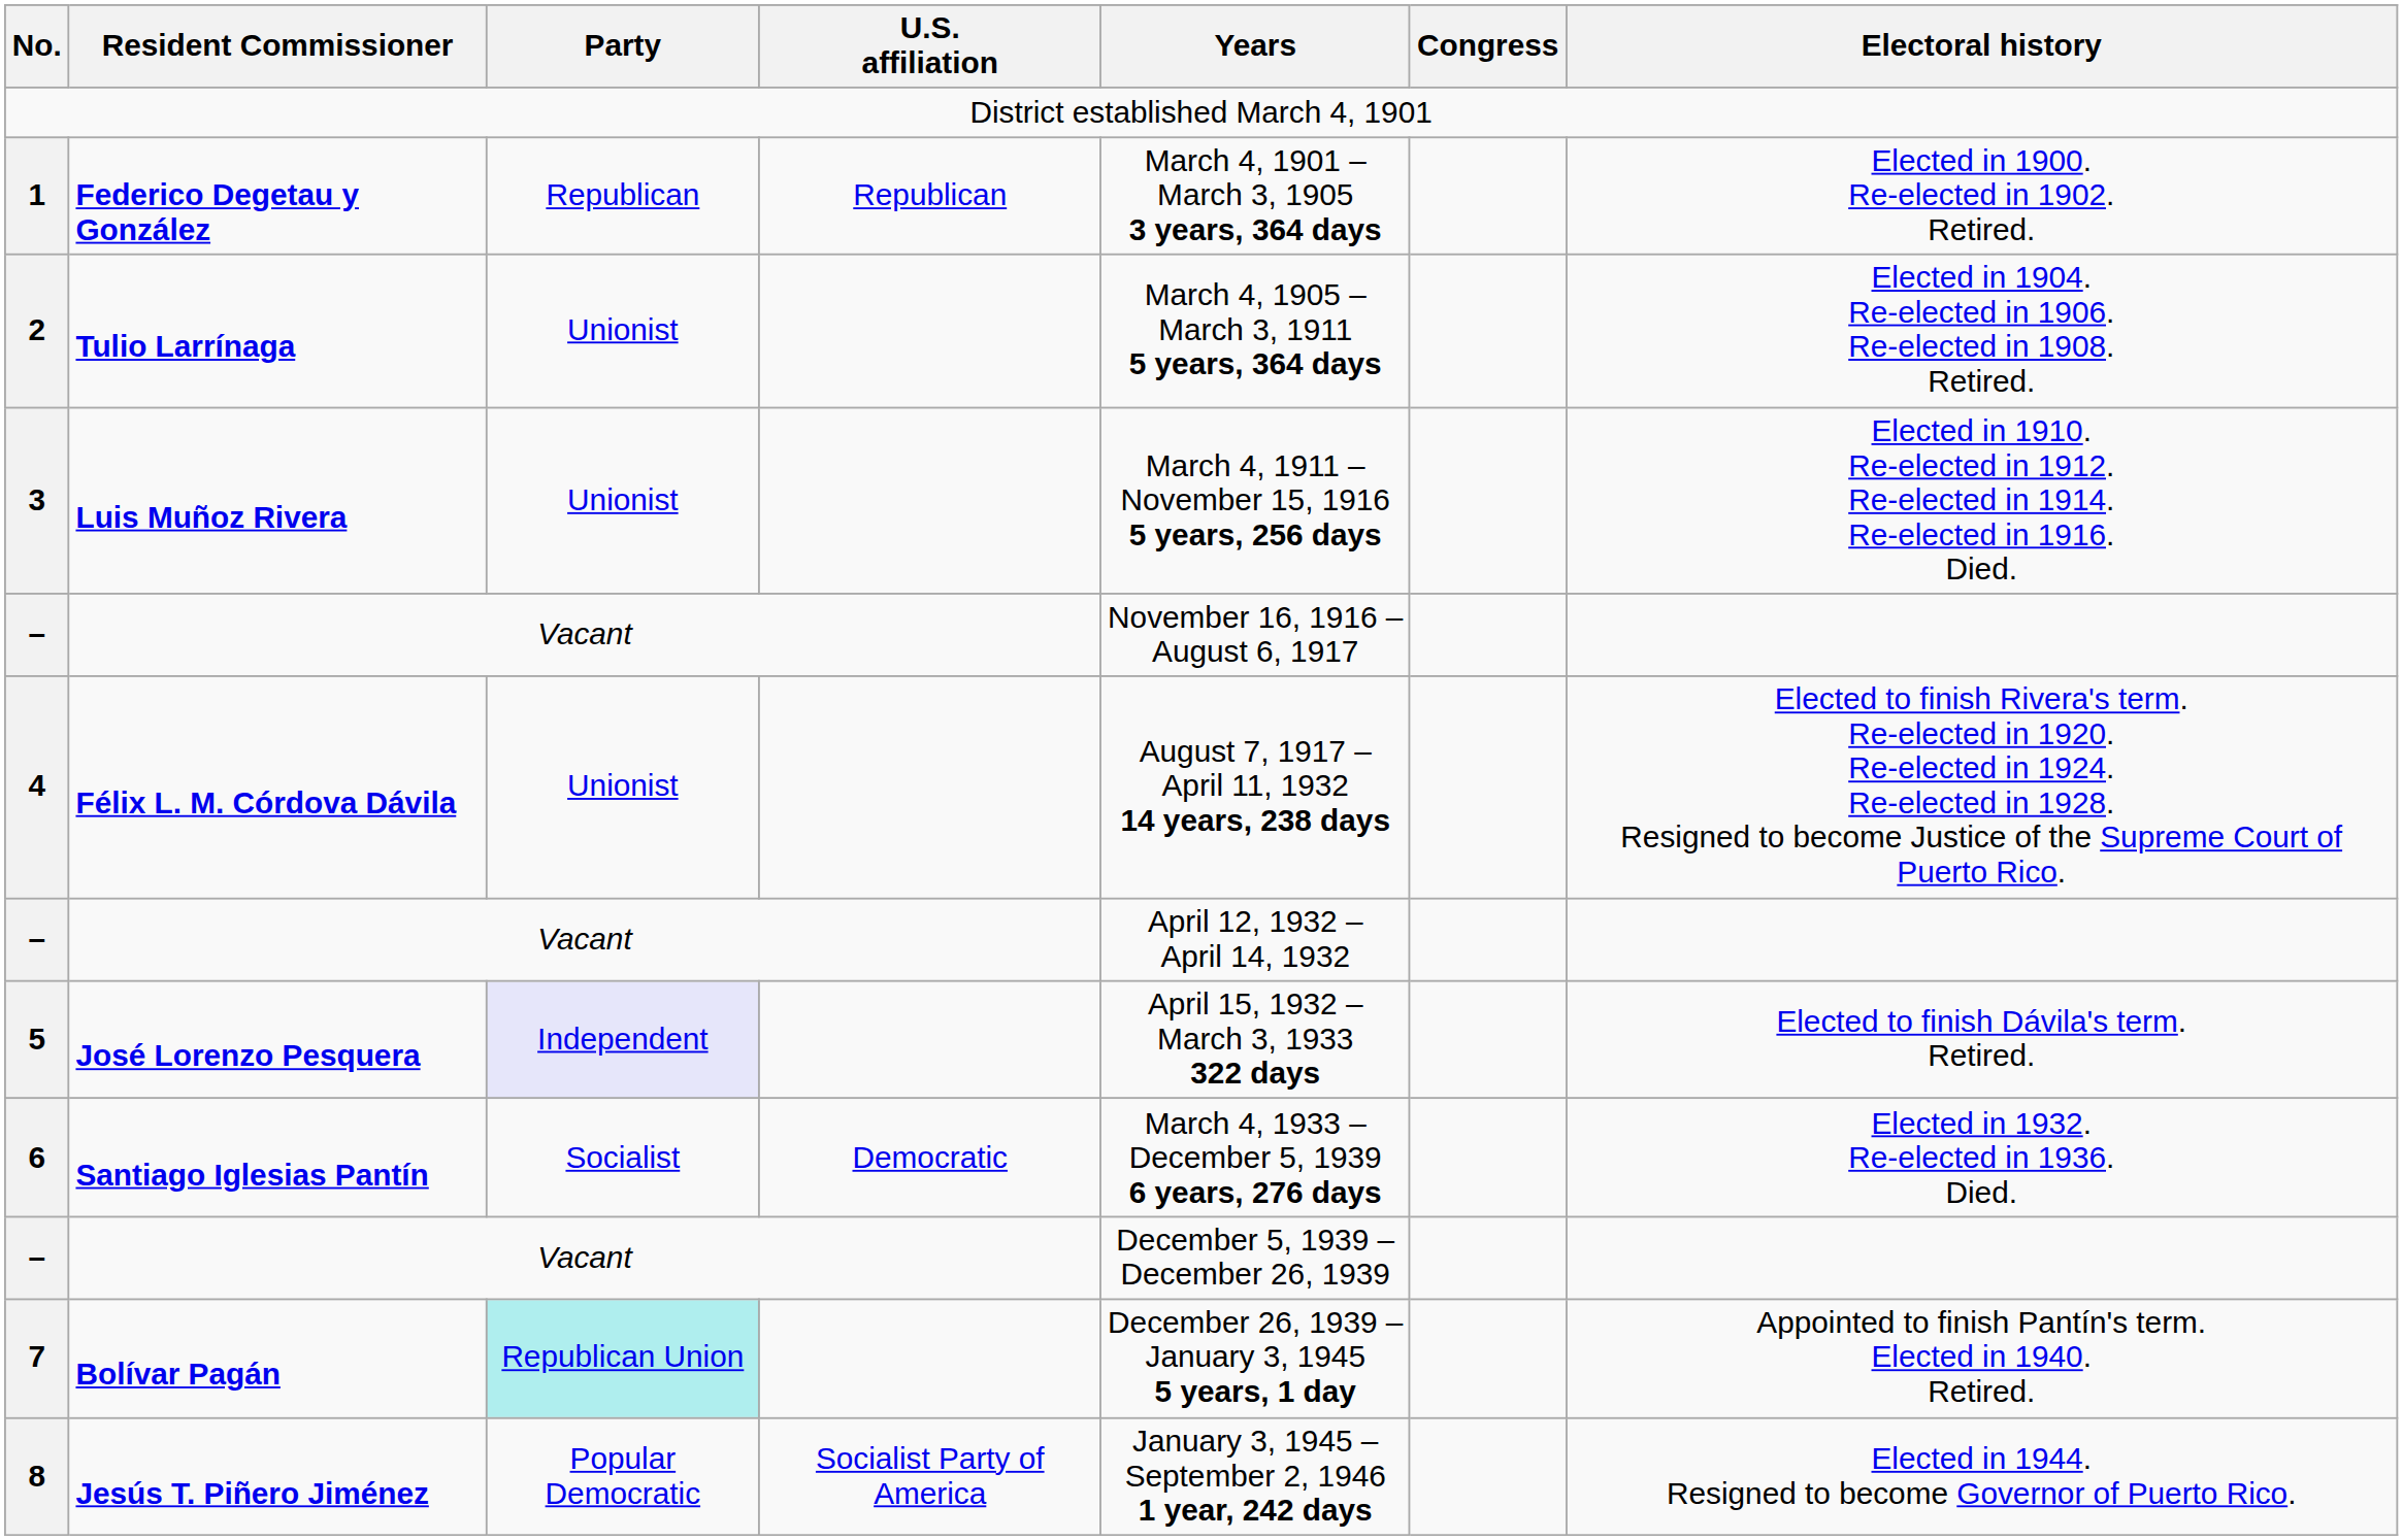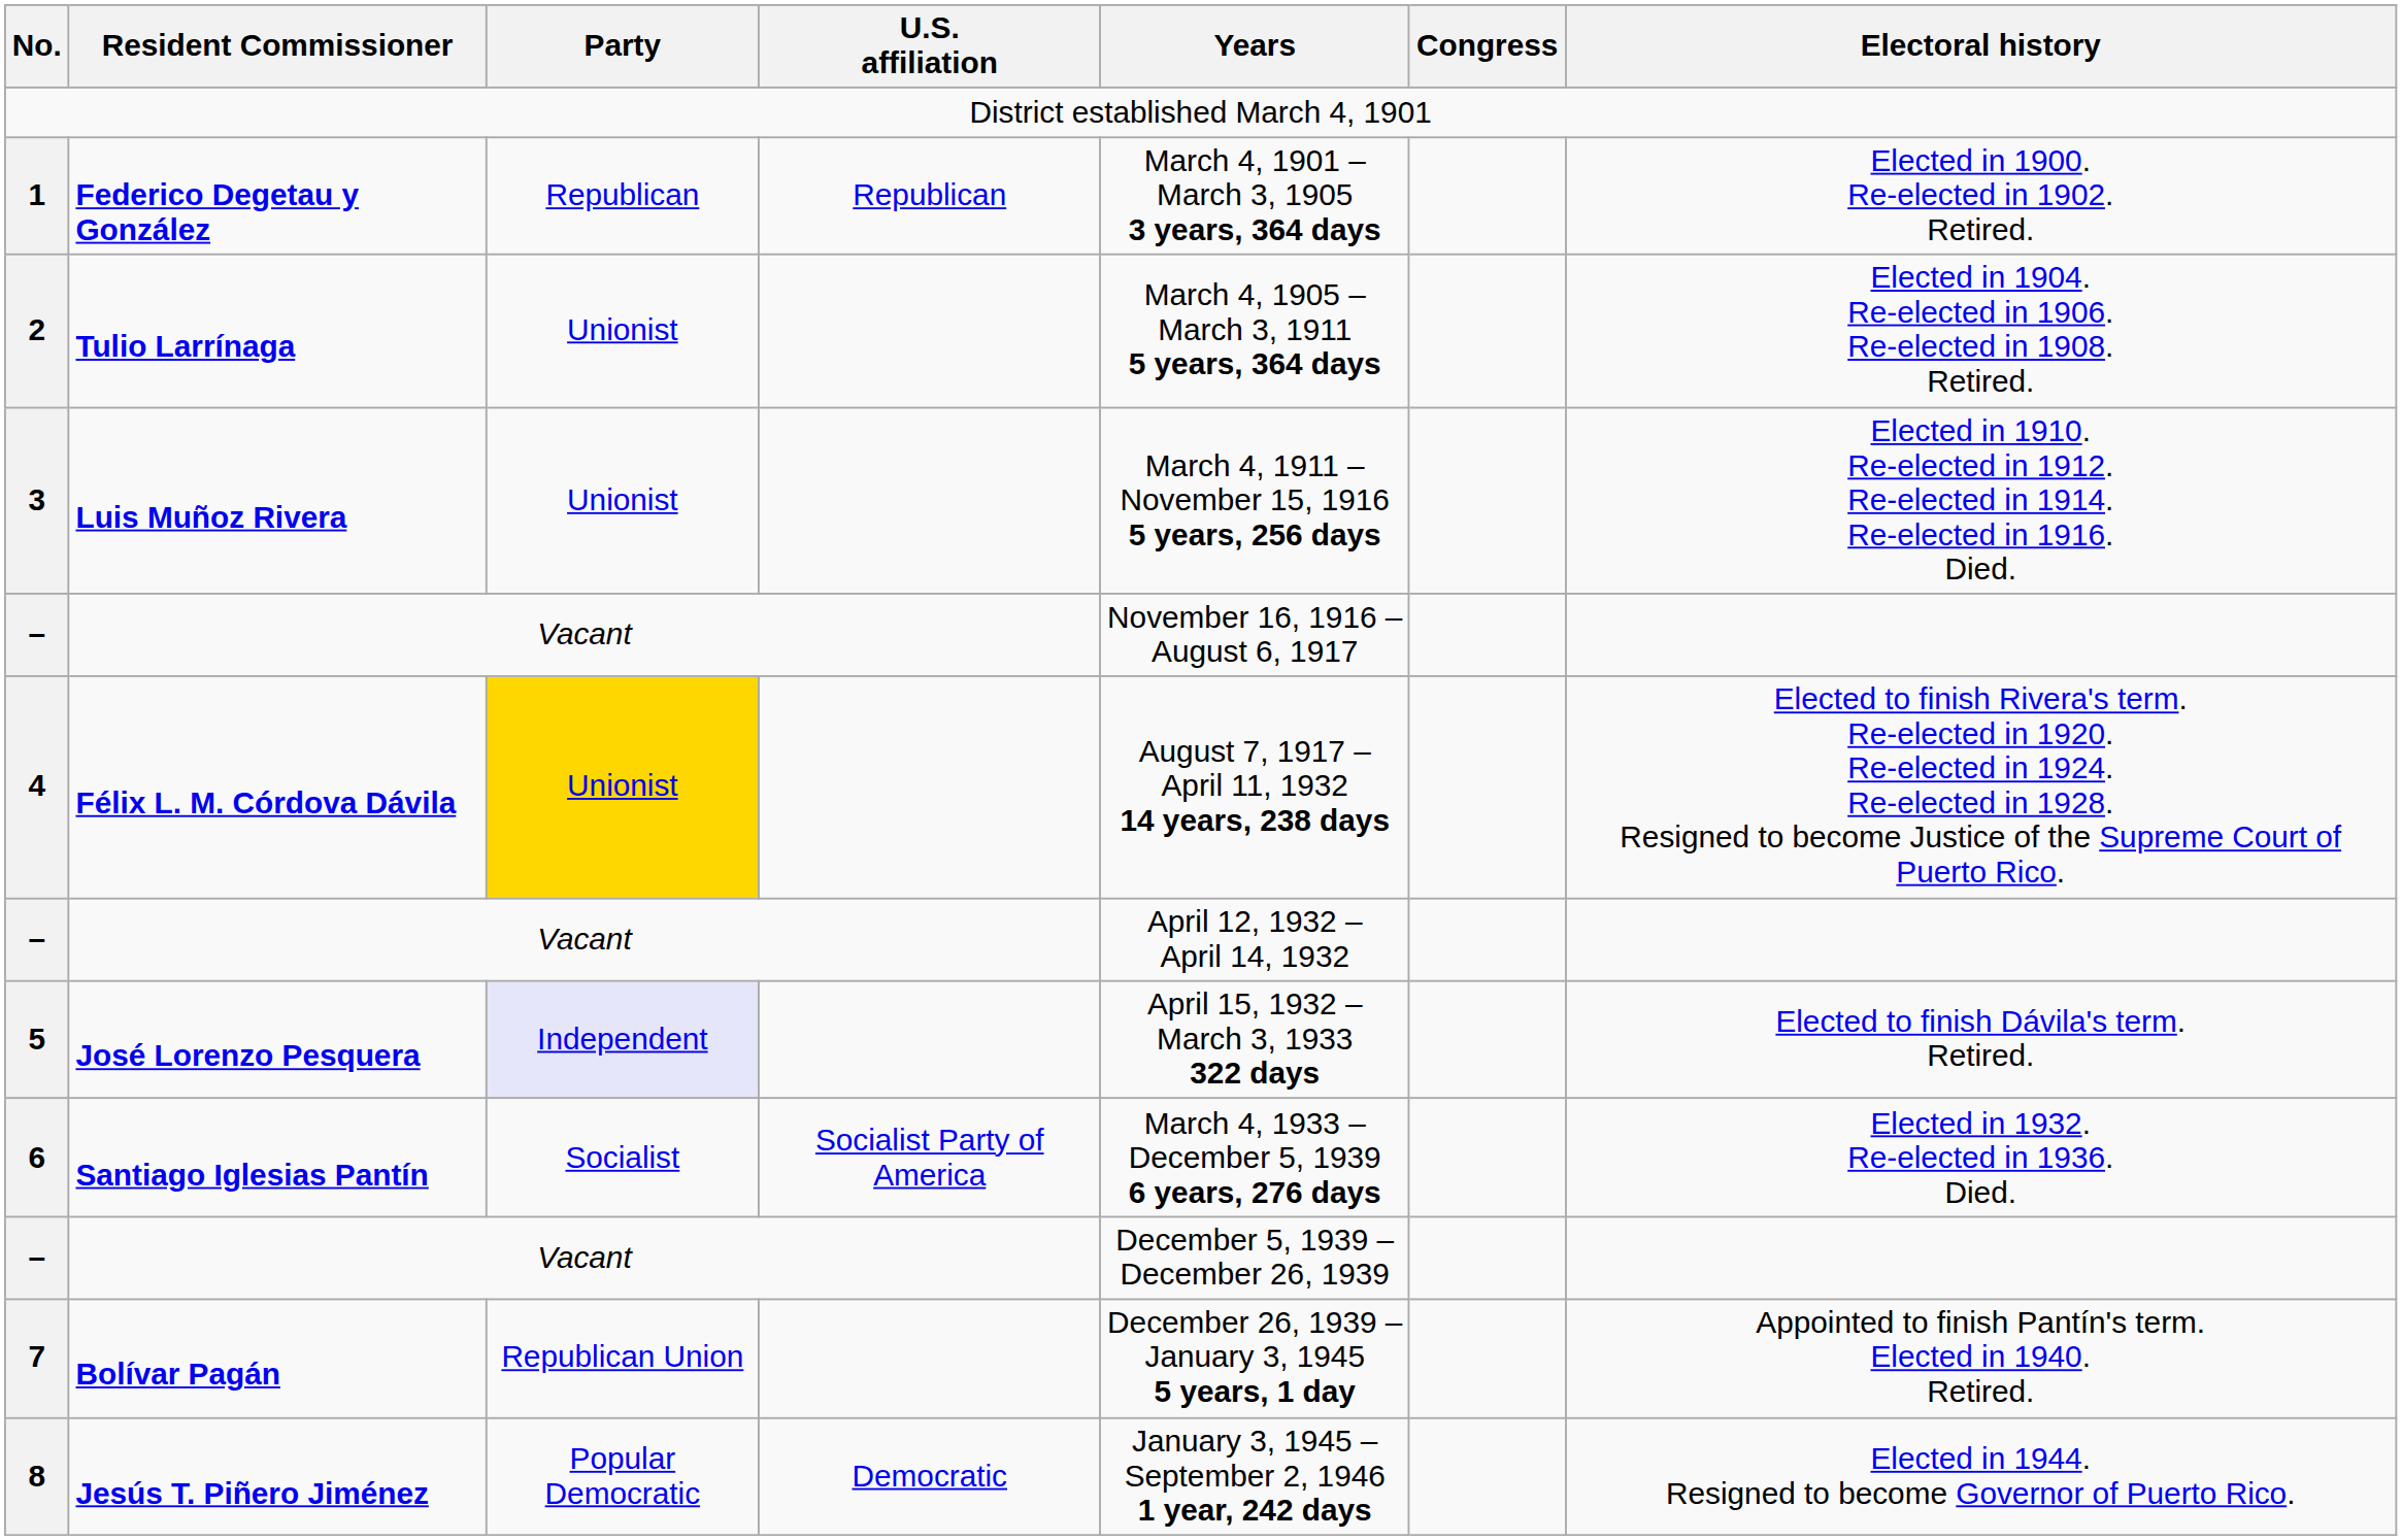4 | Party: no background -> gold background
6 | U.S. affiliation: Democratic -> Socialist Party of America
7 | Party: paleturquoise background -> no background
8 | U.S. affiliation: Socialist Party of America -> Democratic
